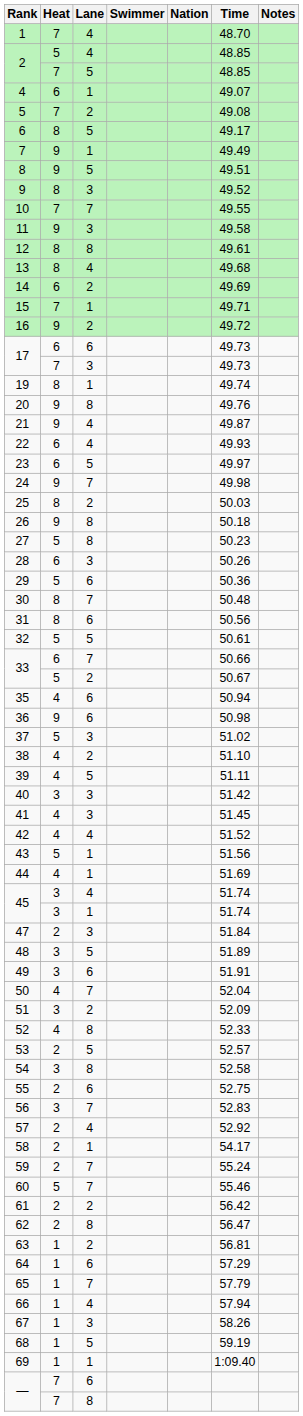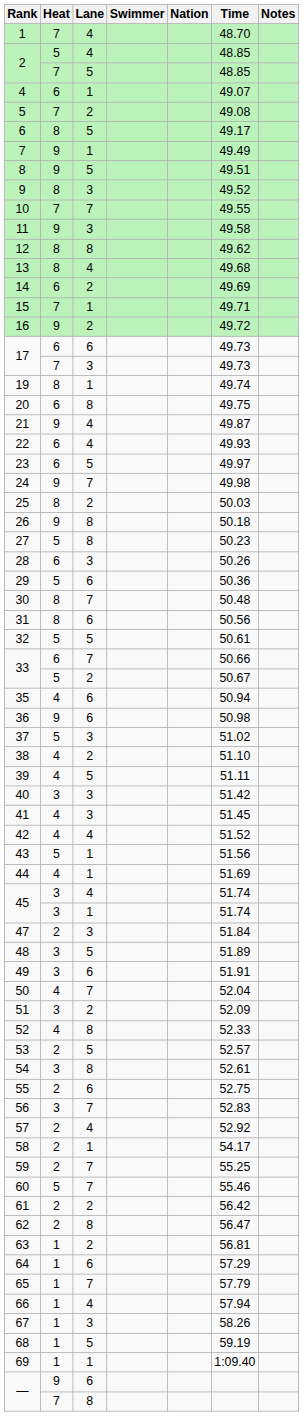12 | Time: 49.61 -> 49.62
20 | Heat: 9 -> 6
20 | Time: 49.76 -> 49.75
54 | Time: 52.58 -> 52.61
59 | Time: 55.24 -> 55.25
— / 6 | Heat: 7 -> 9
